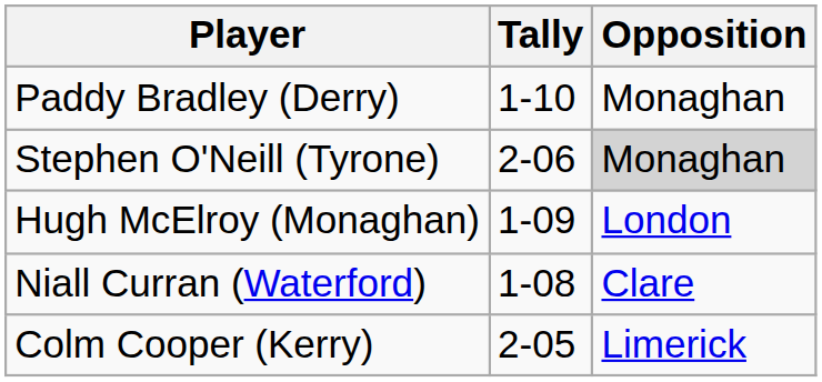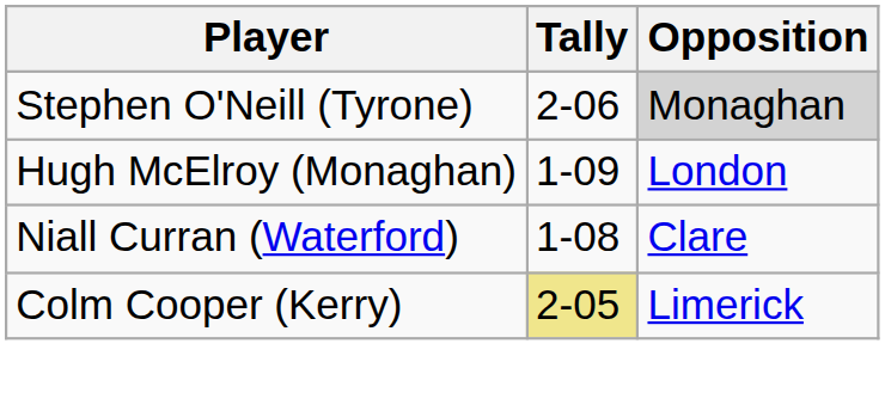- row: Paddy Bradley (Derry) | 1-10 | Monaghan
Colm Cooper (Kerry) | Tally: no background -> khaki background
